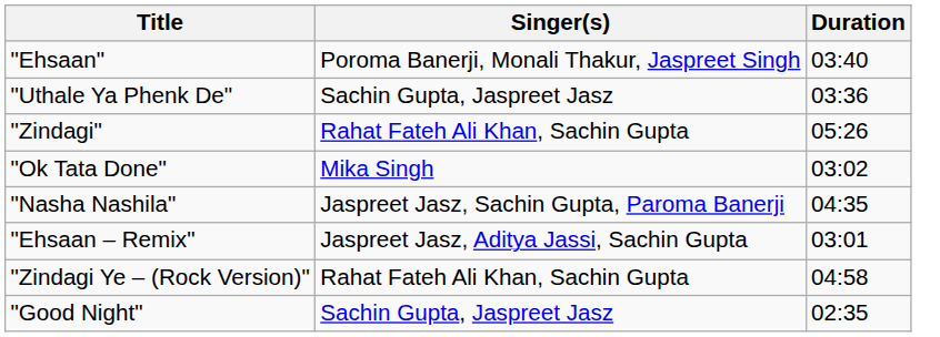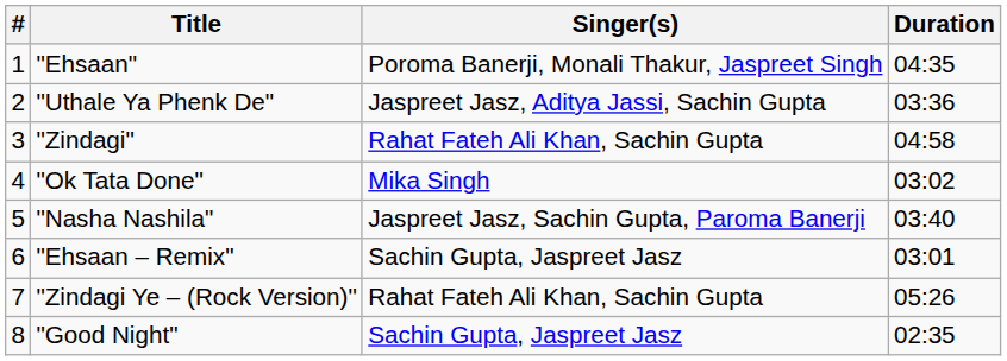+ column: # | 1 | 2 | 3 | 4 | 5 | 6 | 7 | 8
"Ehsaan" | Duration: 03:40 -> 04:35
"Uthale Ya Phenk De" | Singer(s): Sachin Gupta, Jaspreet Jasz -> Jaspreet Jasz, Aditya Jassi, Sachin Gupta
"Zindagi" | Duration: 05:26 -> 04:58
"Nasha Nashila" | Duration: 04:35 -> 03:40
"Ehsaan – Remix" | Singer(s): Jaspreet Jasz, Aditya Jassi, Sachin Gupta -> Sachin Gupta, Jaspreet Jasz
"Zindagi Ye – (Rock Version)" | Duration: 04:58 -> 05:26
